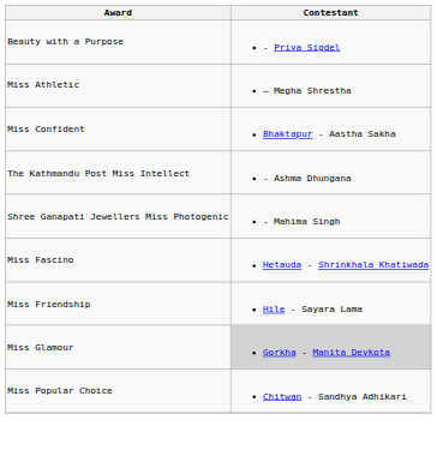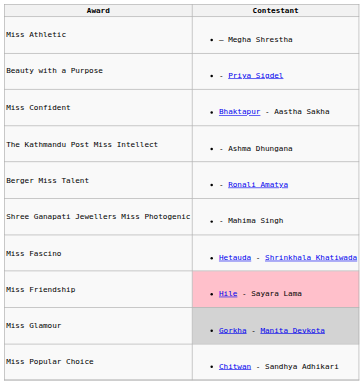rows swapped: Miss Athletic <-> Beauty with a Purpose
+ row: Berger Miss Talent | - Ronali Amatya
Miss Friendship | Contestant: no background -> pink background
